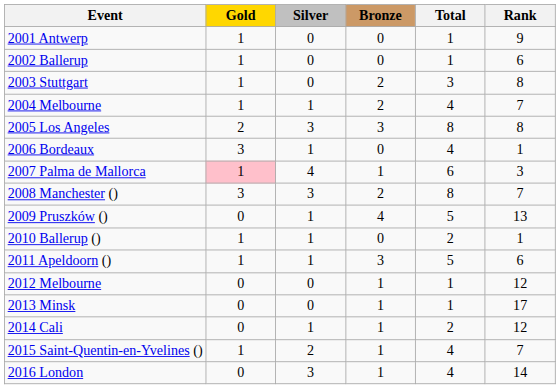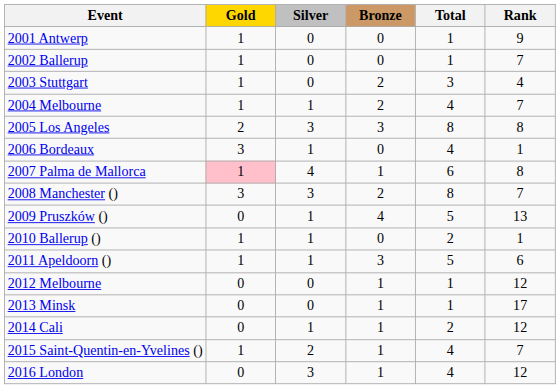2002 Ballerup | Rank: 6 -> 7
2003 Stuttgart | Rank: 8 -> 4
2007 Palma de Mallorca | Rank: 3 -> 8
2016 London | Rank: 14 -> 12
